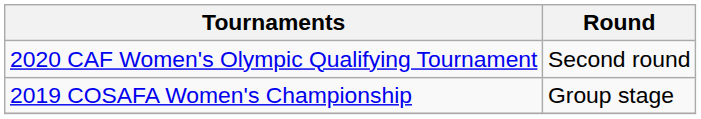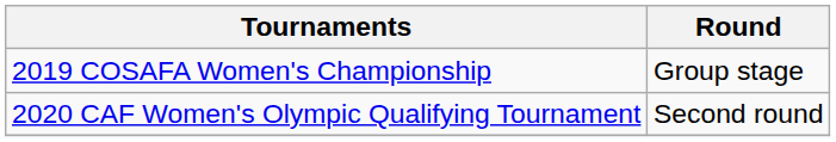rows swapped: 2019 COSAFA Women's Championship <-> 2020 CAF Women's Olympic Qualifying Tournament
